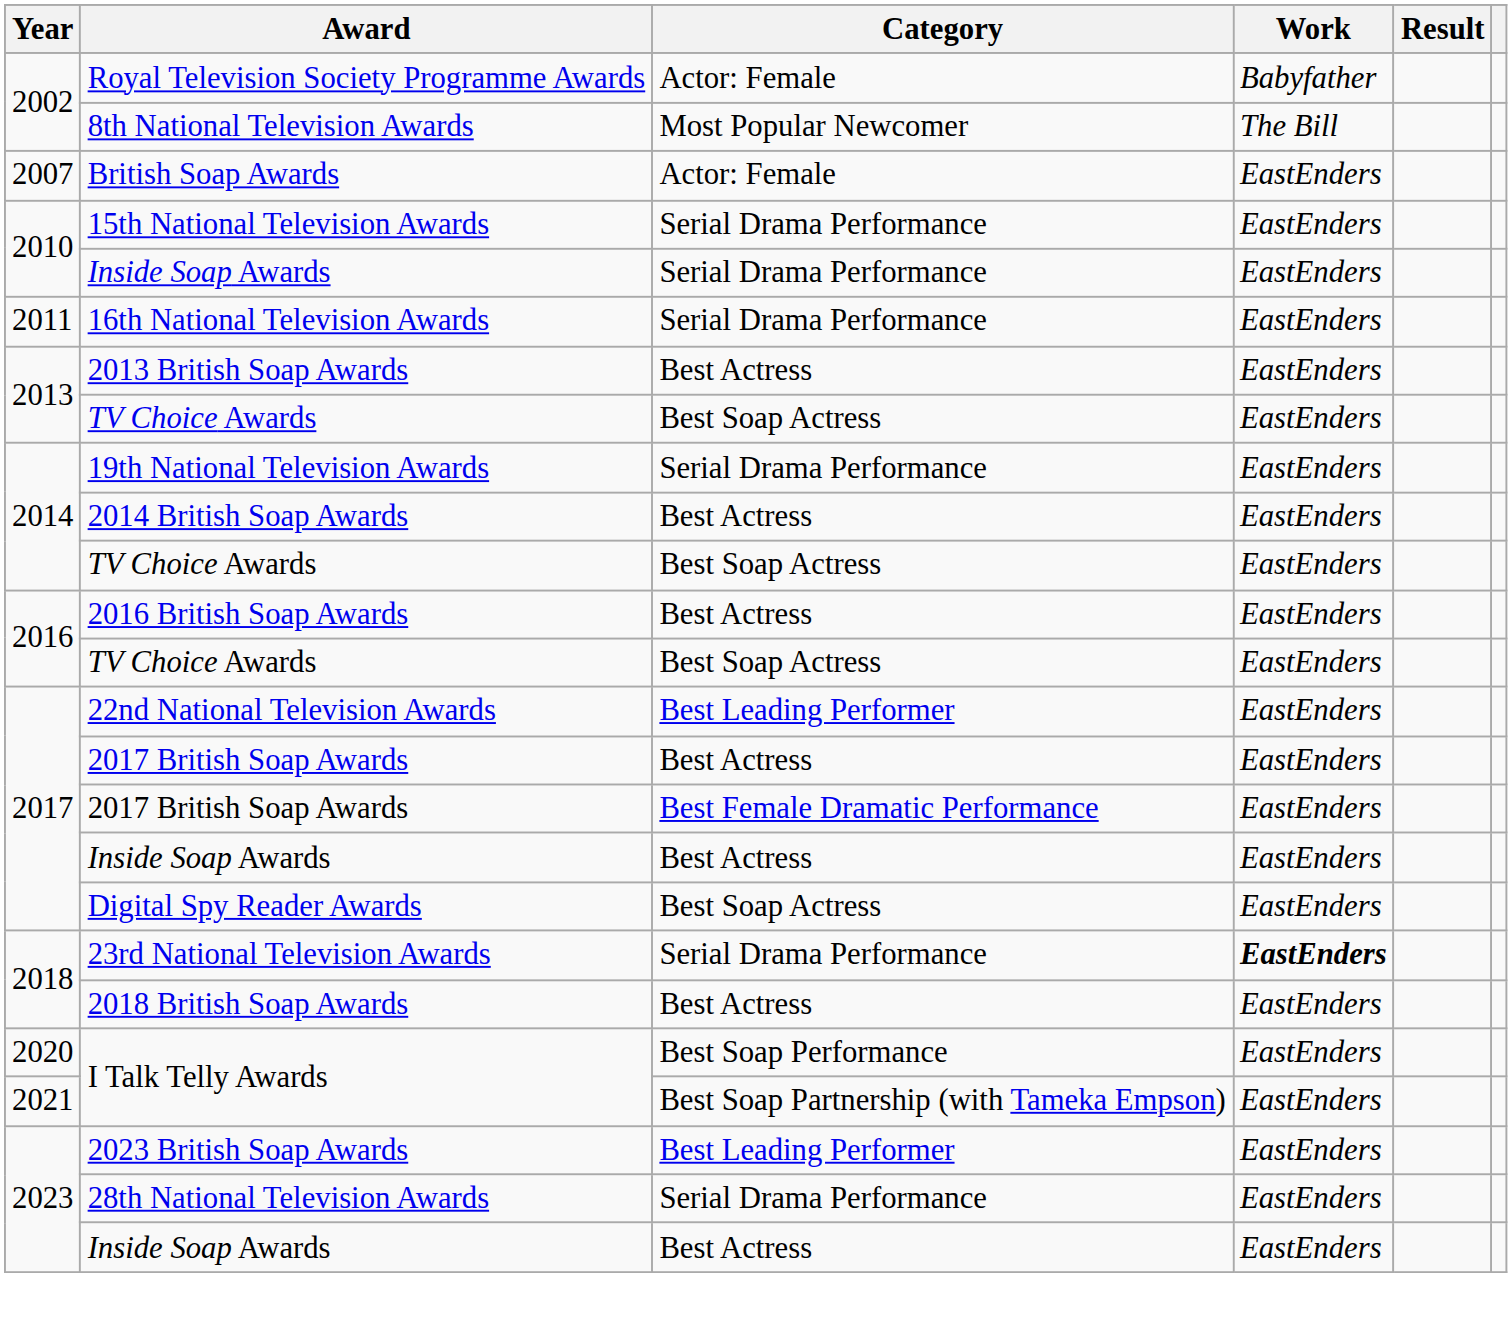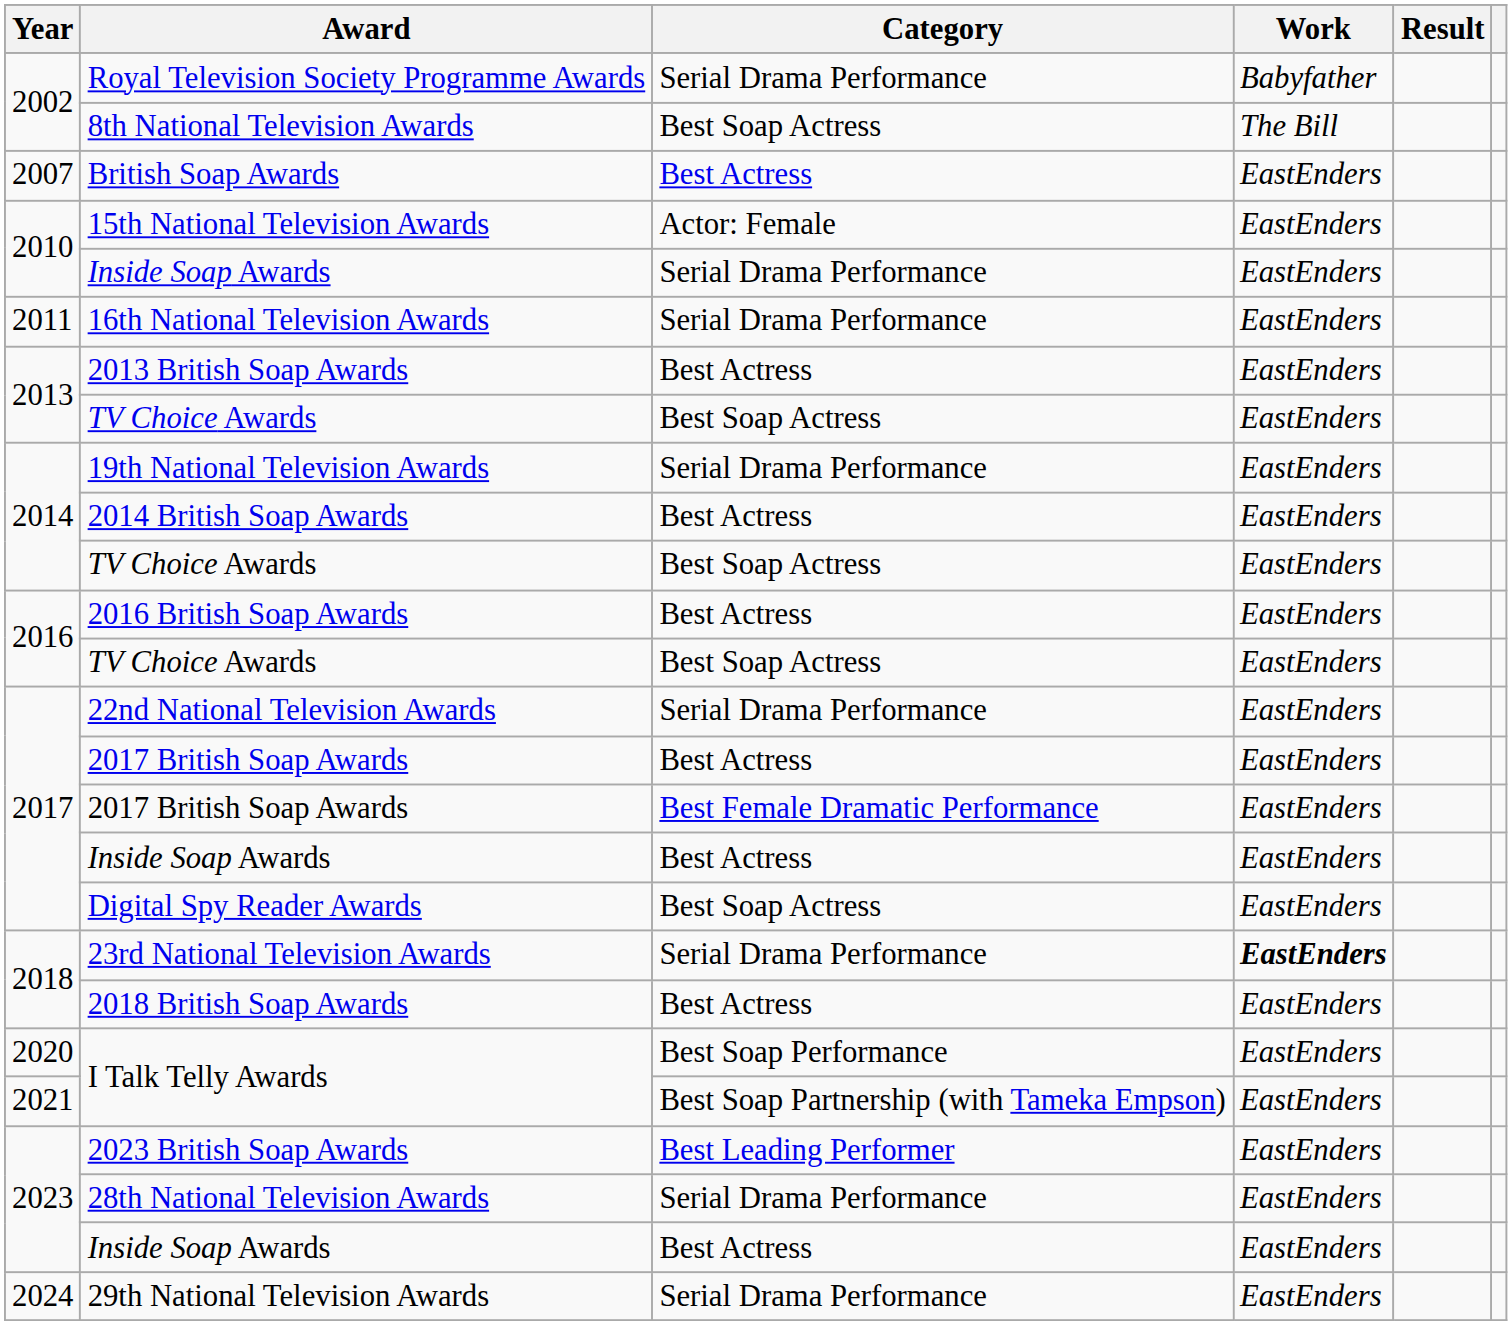Royal Television Society Programme Awards | Category: Actor: Female -> Serial Drama Performance
8th National Television Awards | Category: Most Popular Newcomer -> Best Soap Actress
British Soap Awards | Category: Actor: Female -> Best Actress
15th National Television Awards | Category: Serial Drama Performance -> Actor: Female
22nd National Television Awards | Category: Best Leading Performer -> Serial Drama Performance
+ row: 2024 | 29th National Television Awards | Serial Drama Performance | EastEnders
